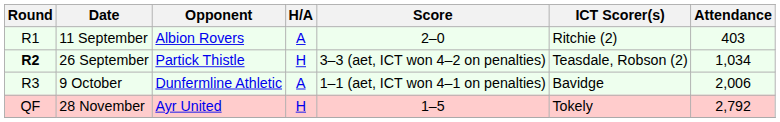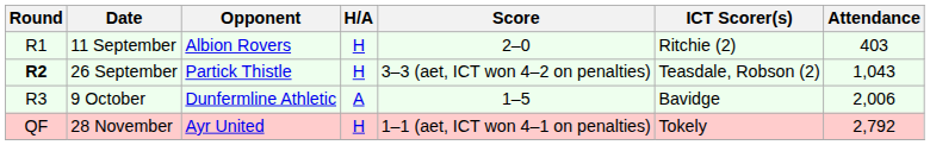11 September | H/A: A -> H
26 September | Attendance: 1,034 -> 1,043
9 October | Score: 1–1 (aet, ICT won 4–1 on penalties) -> 1–5
28 November | Score: 1–5 -> 1–1 (aet, ICT won 4–1 on penalties)
